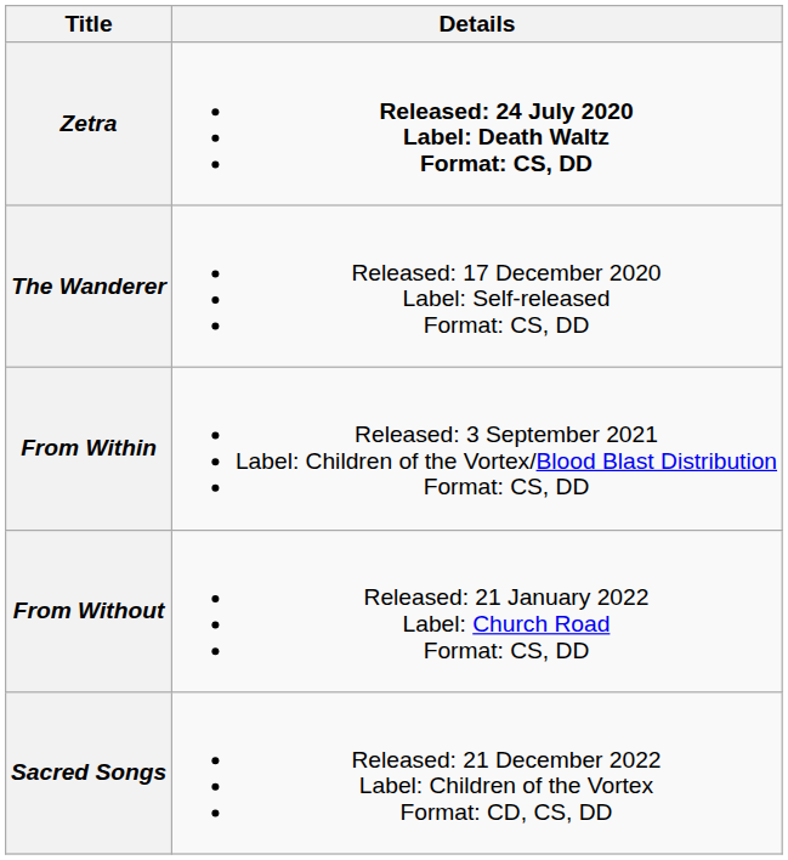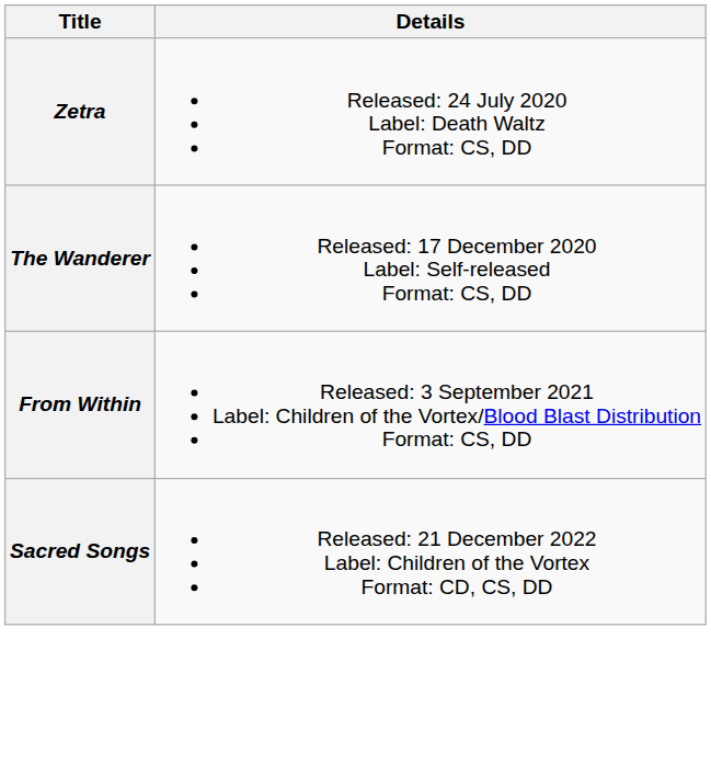Zetra | Details: bold -> normal
- row: From Without | Released: 21 January 2022 Label: Church Road Format: CS, DD
